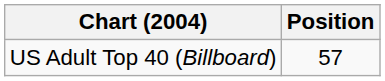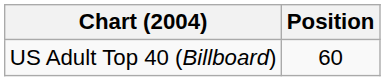US Adult Top 40 (Billboard) | Position: 57 -> 60
